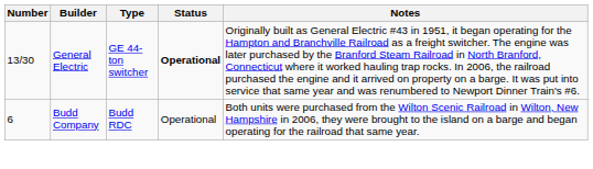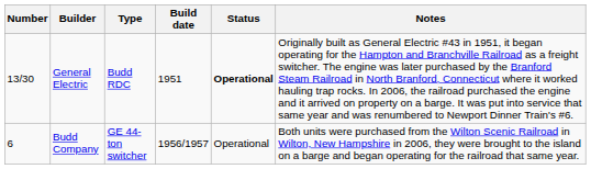+ column: Build date | 1951 | 1956/1957
General Electric | Type: GE 44-ton switcher -> Budd RDC
Budd Company | Type: Budd RDC -> GE 44-ton switcher
